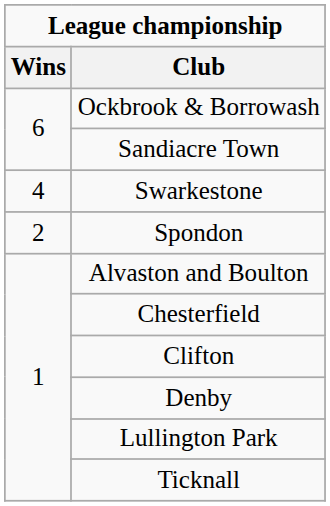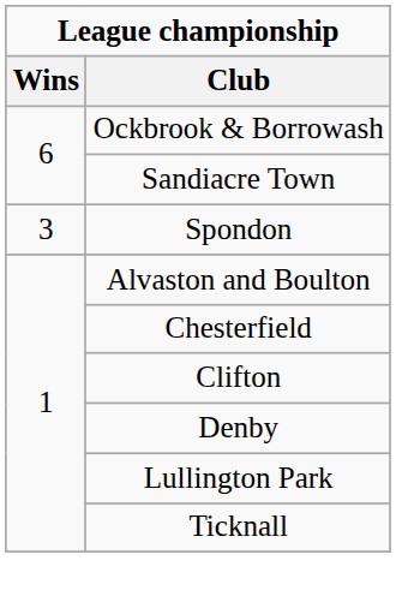- row: 4 | Swarkestone
Spondon | Wins: 2 -> 3
